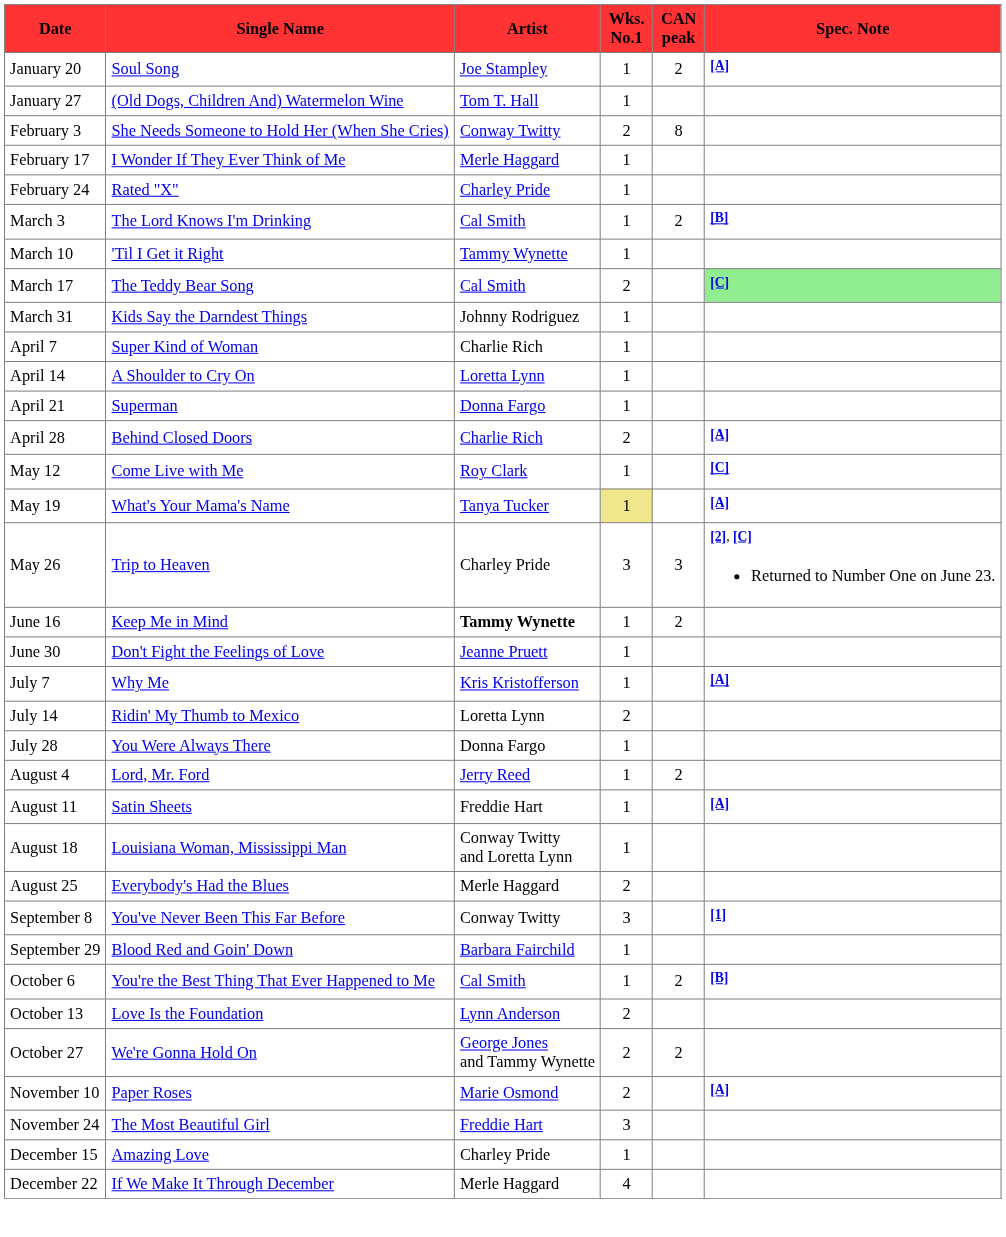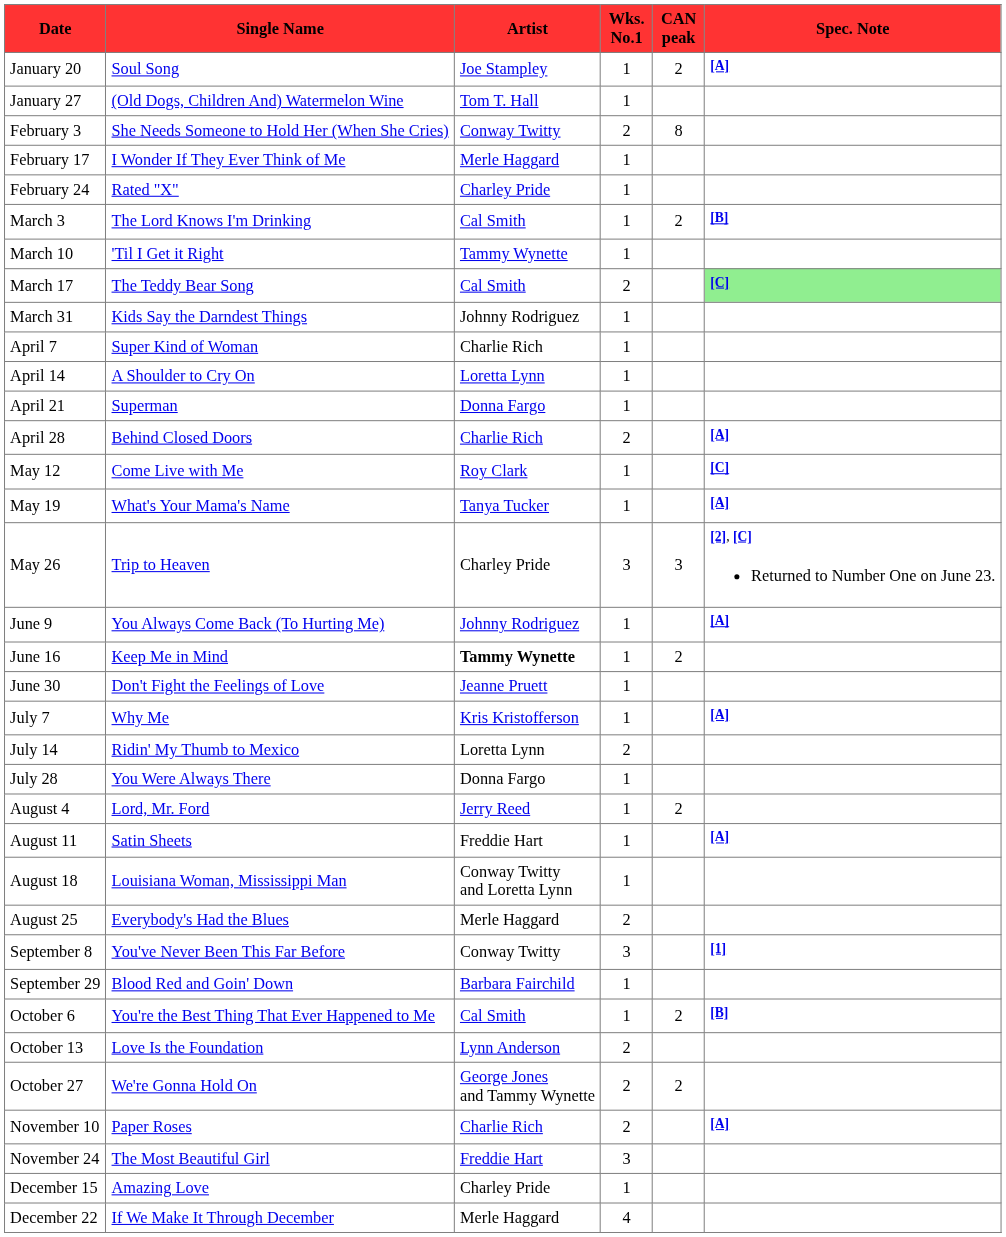May 19 | Wks. No.1: khaki background -> no background
+ row: June 9 | You Always Come Back (To Hurting Me) | Johnny Rodriguez | 1 | [A]
November 10 | Artist: Marie Osmond -> Charlie Rich
